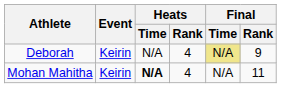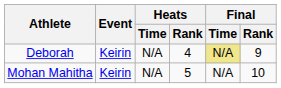Mohan Mahitha | Heats / Time: bold -> normal
Mohan Mahitha | Heats / Rank: 4 -> 5
Mohan Mahitha | Final / Rank: 11 -> 10
